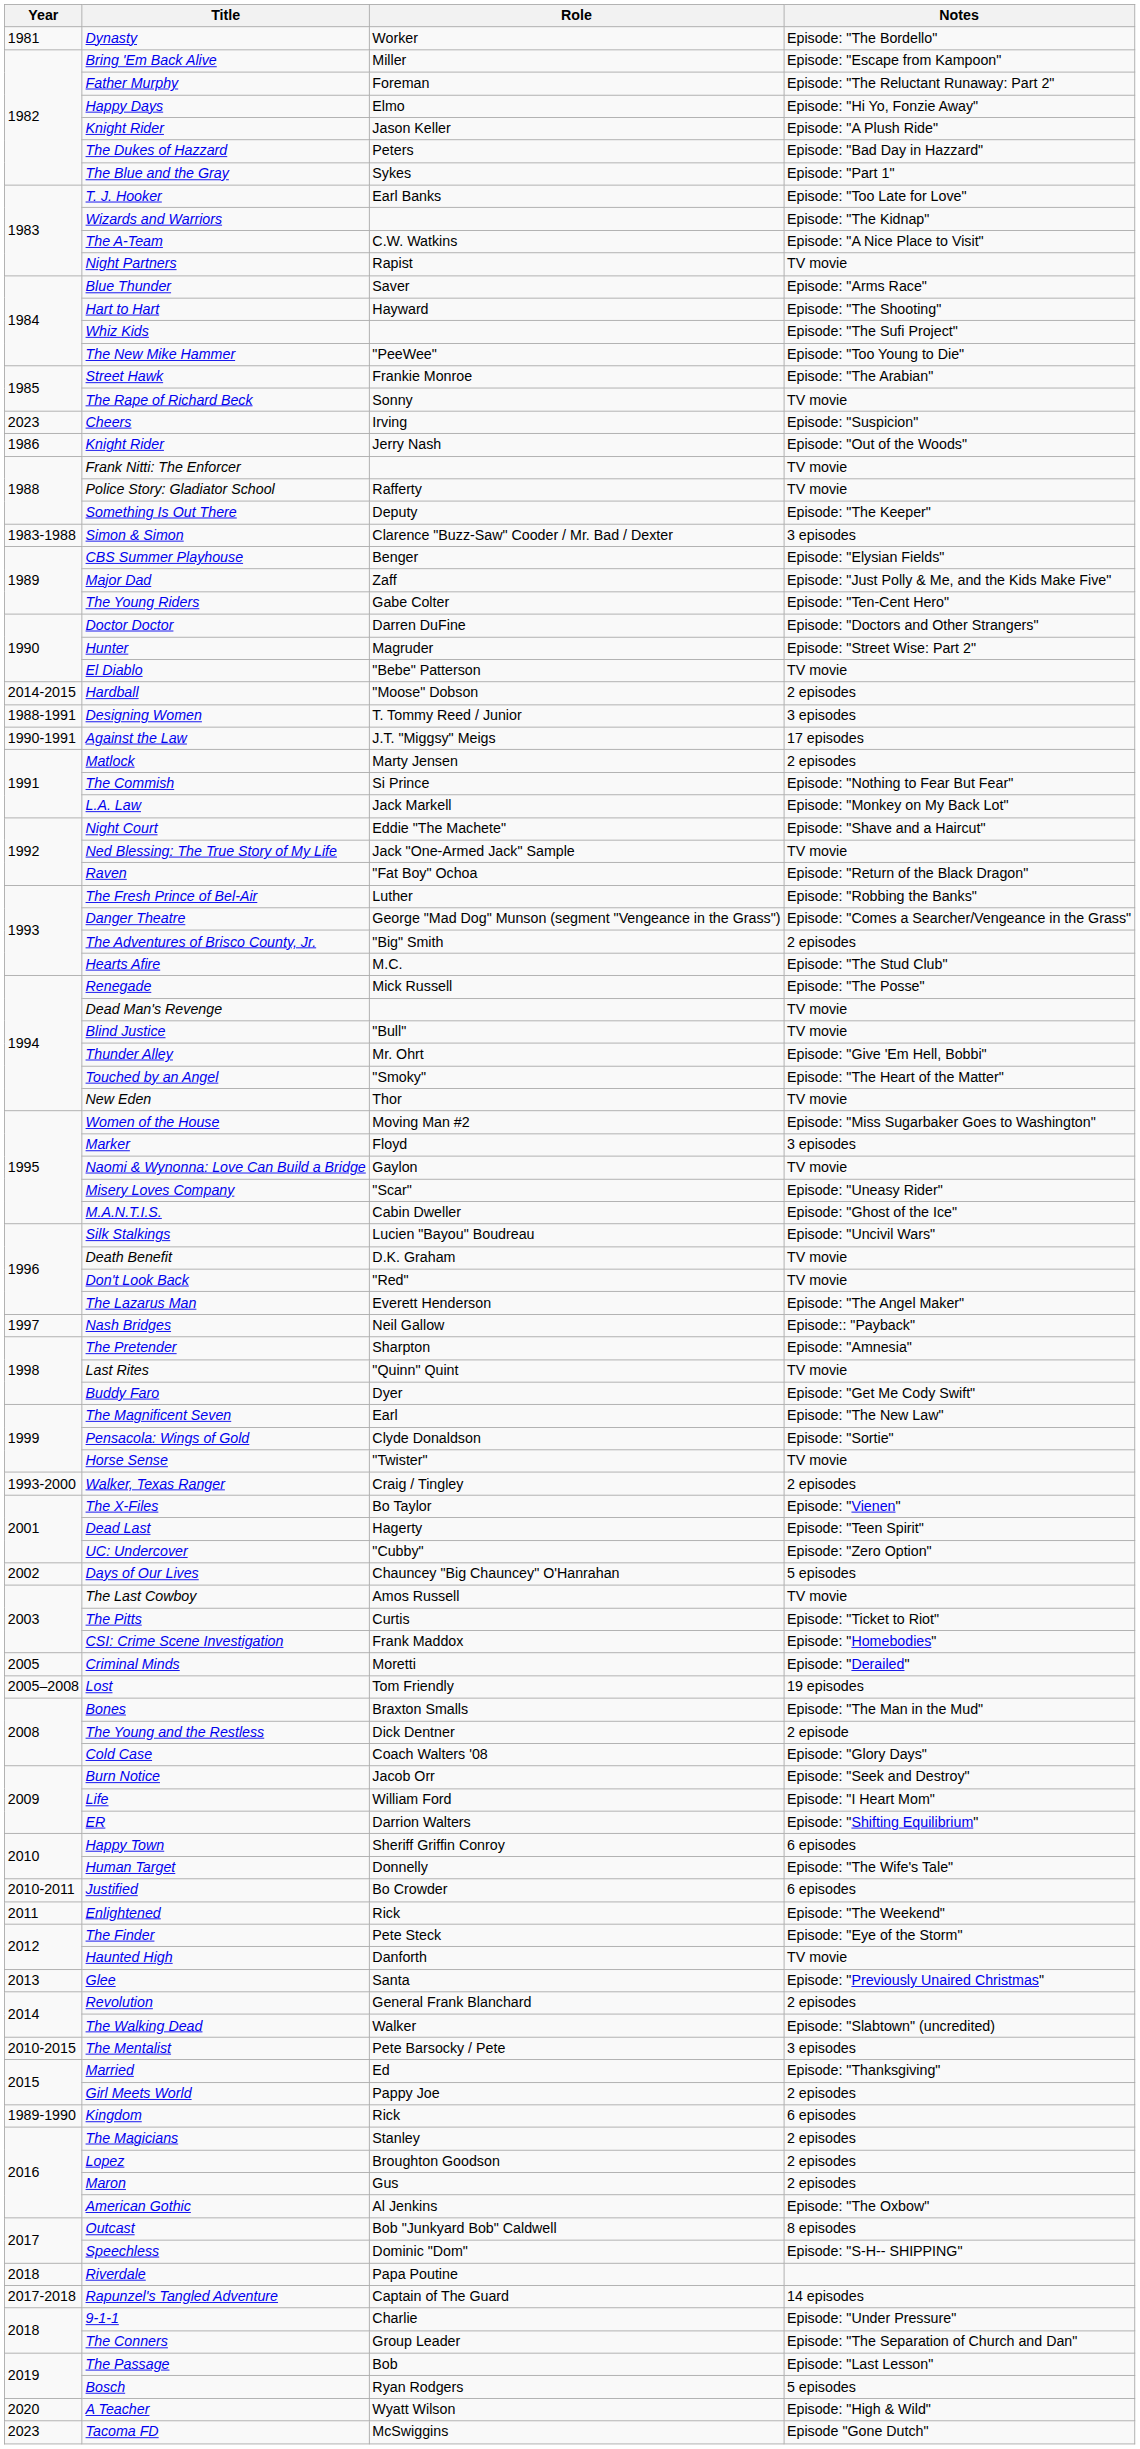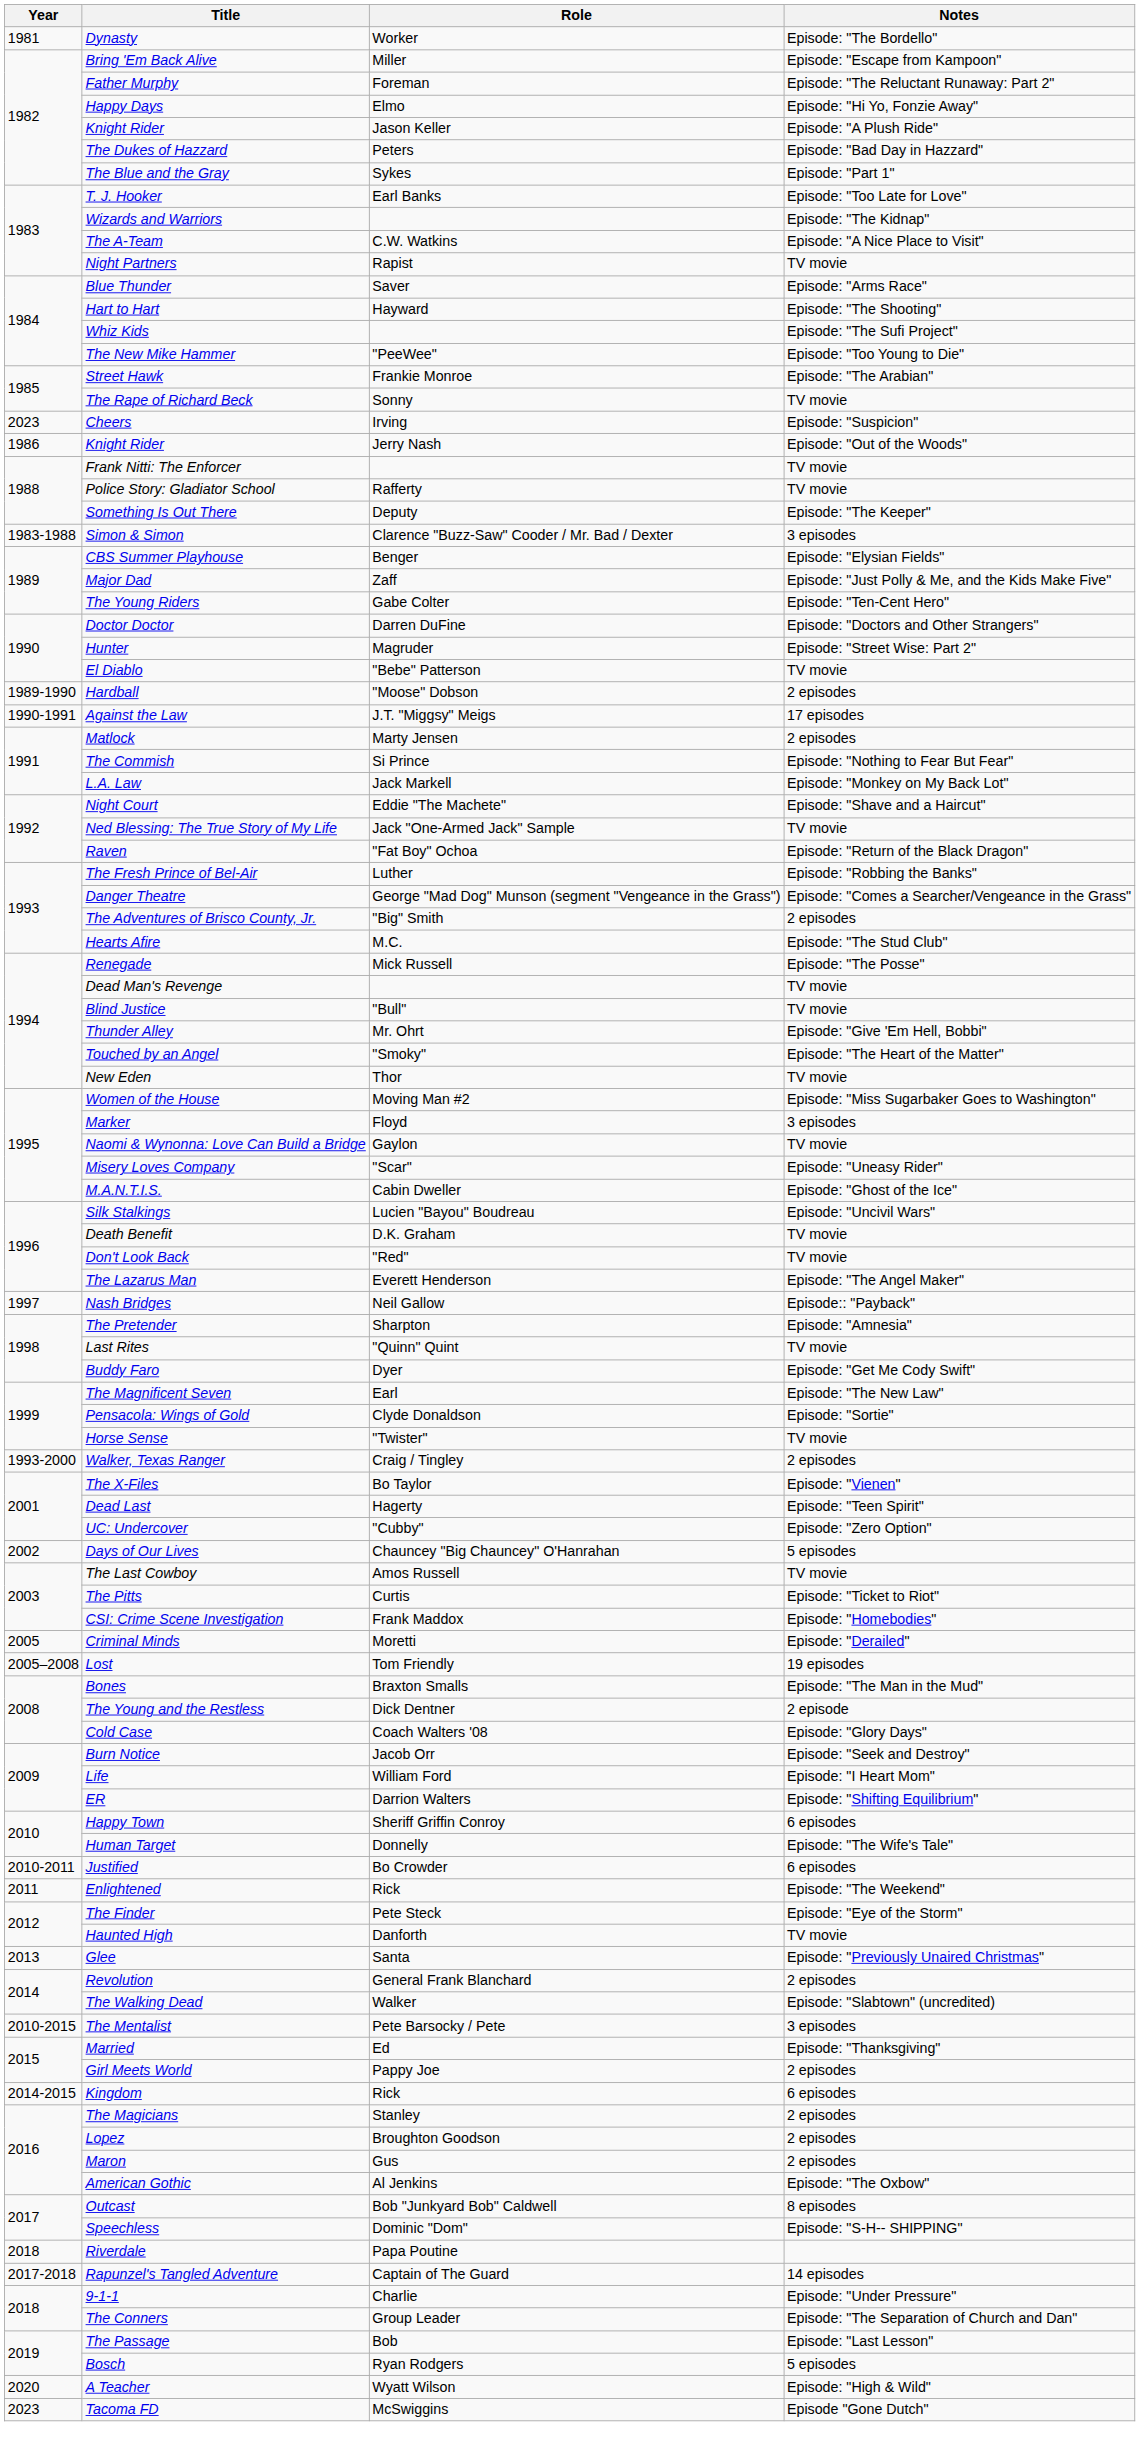Hardball | Year: 2014-2015 -> 1989-1990
- row: 1988-1991 | Designing Women | T. Tommy Reed / Junior | 3 episodes
Kingdom | Year: 1989-1990 -> 2014-2015
